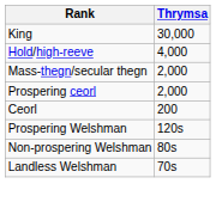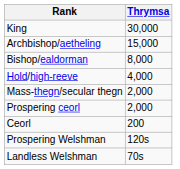+ row: Archbishop/aetheling | 15,000
+ row: Bishop/ealdorman | 8,000
- row: Non-prospering Welshman | 80s
